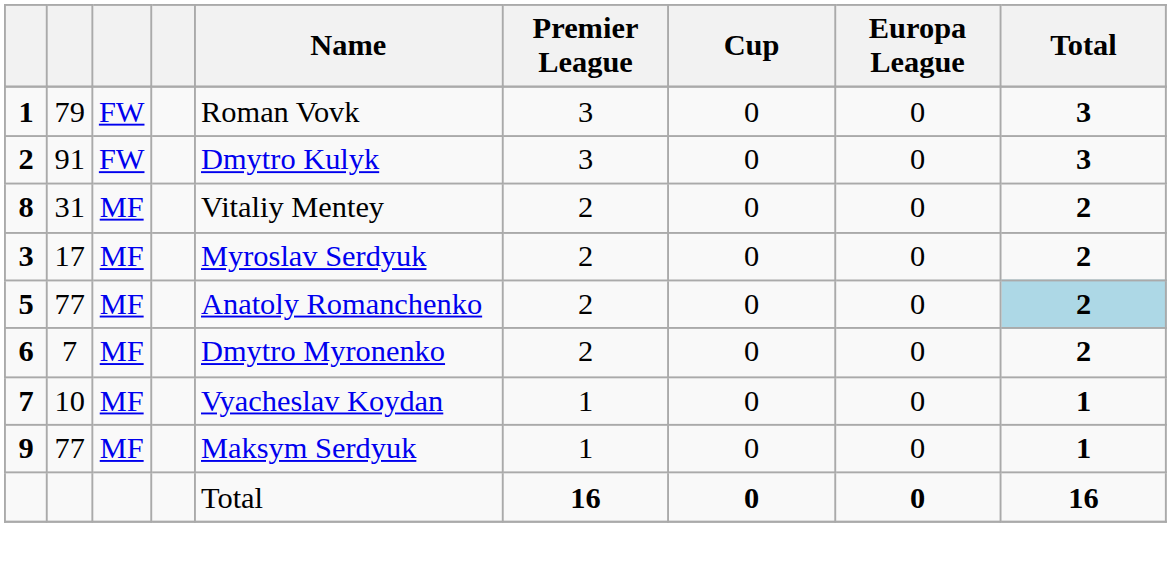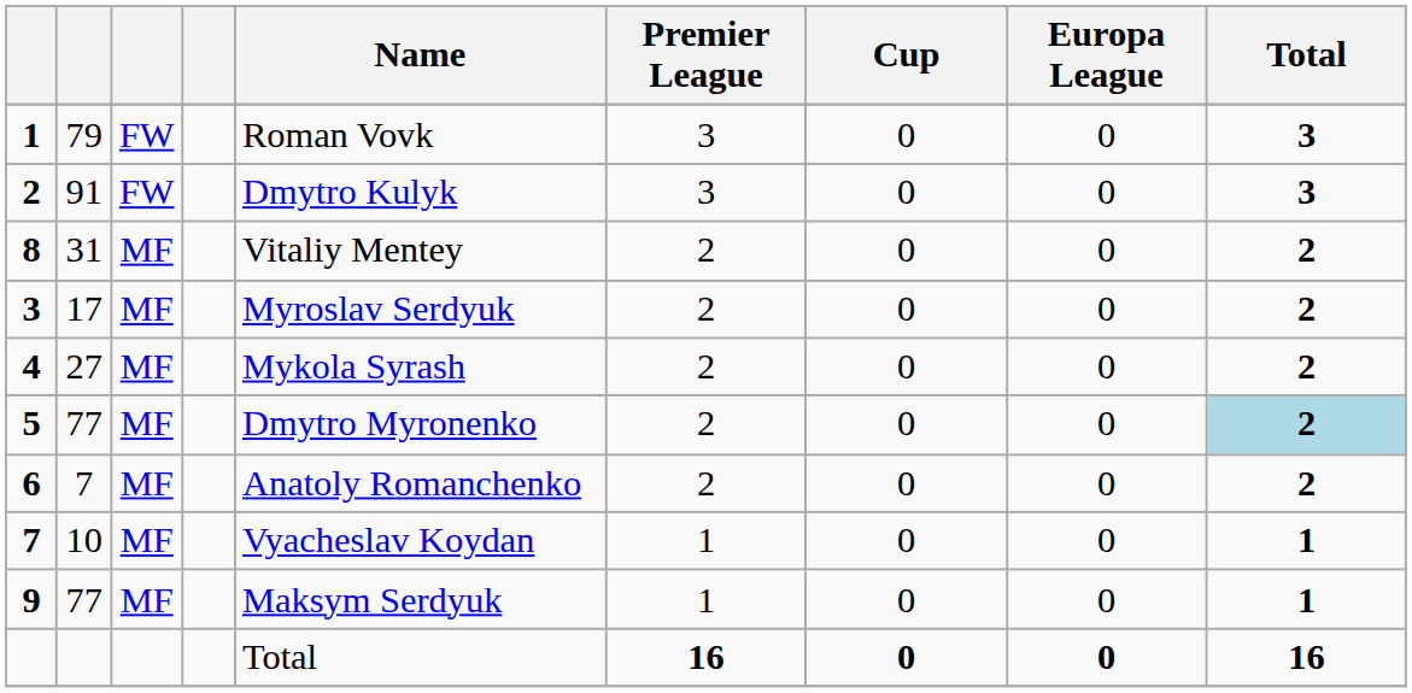+ row: 4 | 27 | MF | Mykola Syrash | 2 | 0 | 0 | 2
5 | Name: Anatoly Romanchenko -> Dmytro Myronenko
6 | Name: Dmytro Myronenko -> Anatoly Romanchenko
